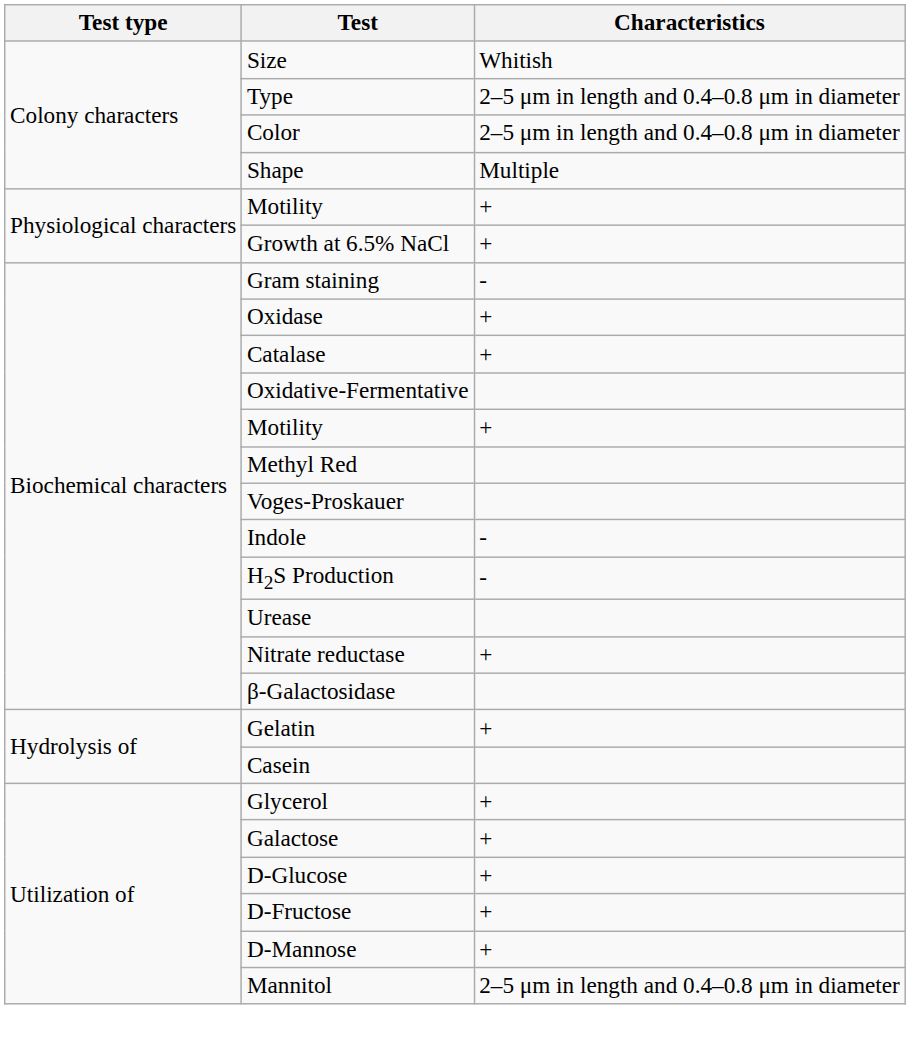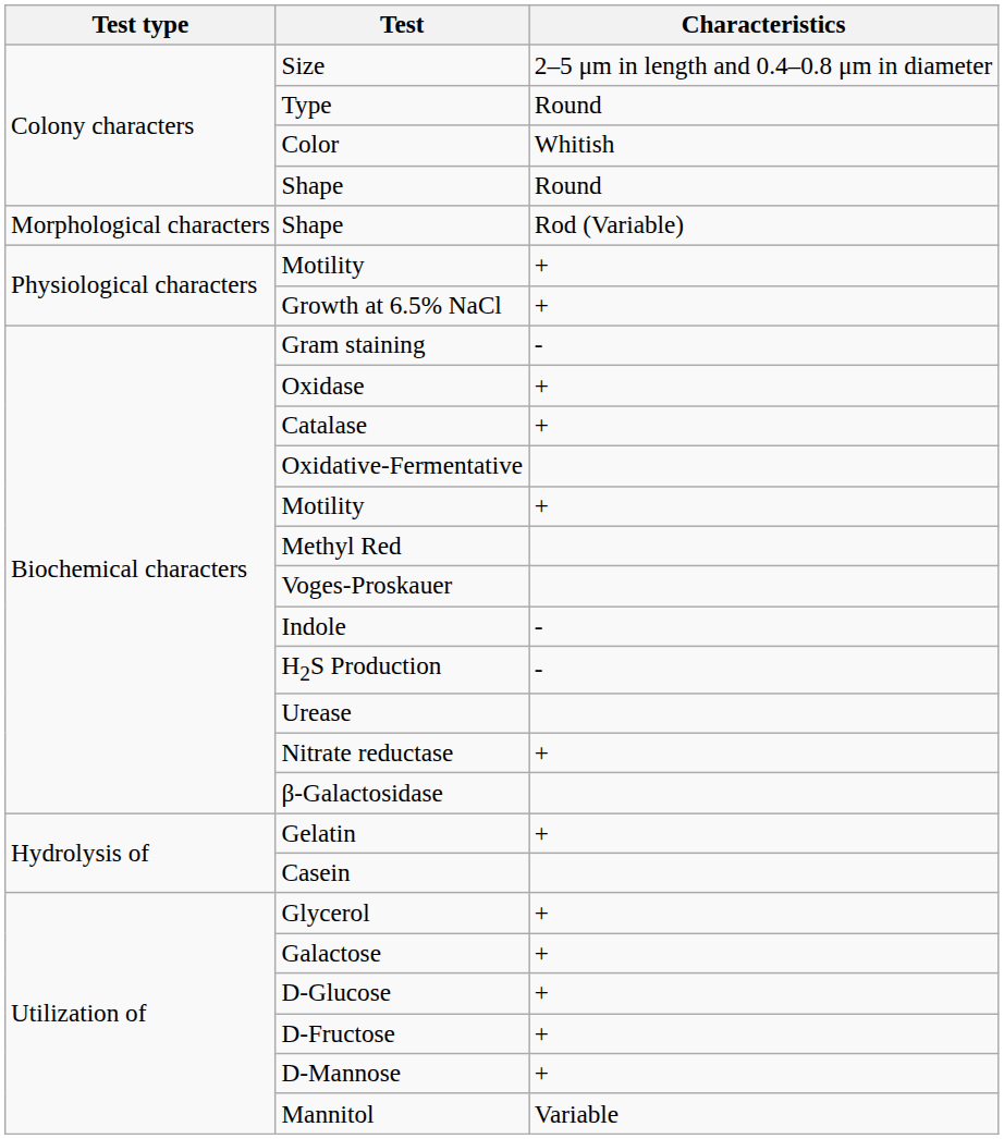Size | Characteristics: Whitish -> 2–5 μm in length and 0.4–0.8 μm in diameter
Type | Characteristics: 2–5 μm in length and 0.4–0.8 μm in diameter -> Round
Color | Characteristics: 2–5 μm in length and 0.4–0.8 μm in diameter -> Whitish
Colony characters / Shape | Characteristics: Multiple -> Round
+ row: Morphological characters | Shape | Rod (Variable)
Mannitol | Characteristics: 2–5 μm in length and 0.4–0.8 μm in diameter -> Variable
